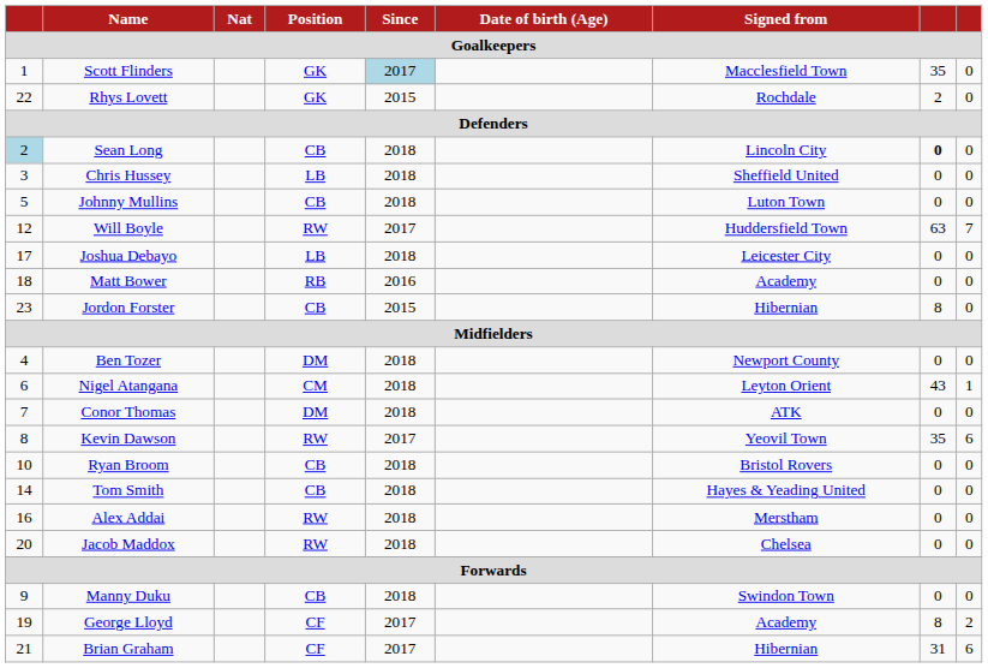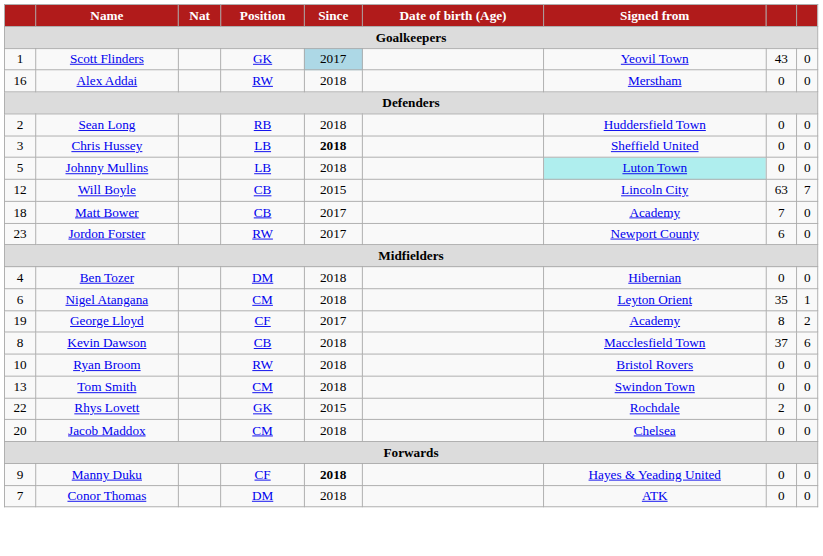Scott Flinders | Signed from: Macclesfield Town -> Yeovil Town
Scott Flinders | column 8: 35 -> 43
rows swapped: Rhys Lovett <-> Alex Addai
Sean Long | column 1: lightblue background -> no background
Sean Long | Position: CB -> RB
Sean Long | Signed from: Lincoln City -> Huddersfield Town
Sean Long | column 8: bold -> normal
Chris Hussey | Since: normal -> bold
Johnny Mullins | Position: CB -> LB
Johnny Mullins | Signed from: no background -> paleturquoise background
Will Boyle | Position: RW -> CB
Will Boyle | Since: 2017 -> 2015
Will Boyle | Signed from: Huddersfield Town -> Lincoln City
- row: 17 | Joshua Debayo | LB | 2018 | Leicester City | 0 | 0
Matt Bower | Position: RB -> CB
Matt Bower | Since: 2016 -> 2017
Matt Bower | column 8: 0 -> 7
Jordon Forster | Position: CB -> RW
Jordon Forster | Since: 2015 -> 2017
Jordon Forster | Signed from: Hibernian -> Newport County
Jordon Forster | column 8: 8 -> 6
Ben Tozer | Signed from: Newport County -> Hibernian
Nigel Atangana | column 8: 43 -> 35
rows swapped: Conor Thomas <-> George Lloyd
Kevin Dawson | Position: RW -> CB
Kevin Dawson | Since: 2017 -> 2018
Kevin Dawson | Signed from: Yeovil Town -> Macclesfield Town
Kevin Dawson | column 8: 35 -> 37
Ryan Broom | Position: CB -> RW
Tom Smith | column 1: 14 -> 13
Tom Smith | Position: CB -> CM
Tom Smith | Signed from: Hayes & Yeading United -> Swindon Town
Jacob Maddox | Position: RW -> CM
Manny Duku | Position: CB -> CF
Manny Duku | Since: normal -> bold
Manny Duku | Signed from: Swindon Town -> Hayes & Yeading United
- row: 21 | Brian Graham | CF | 2017 | Hibernian | 31 | 6
